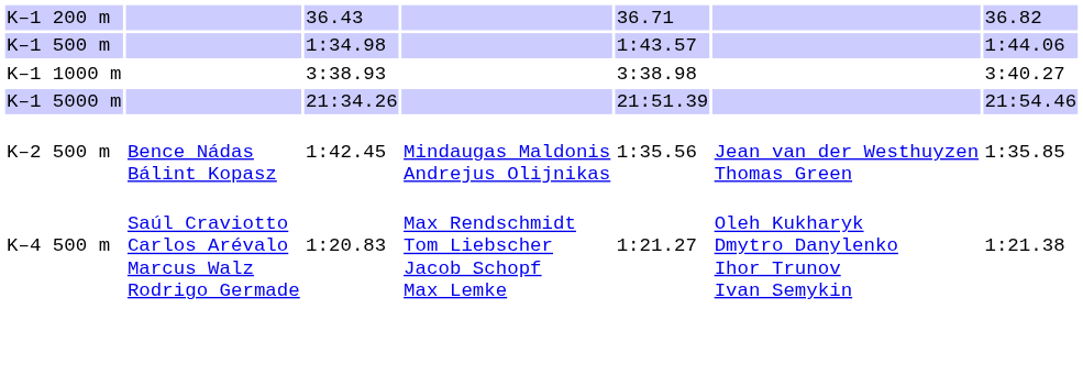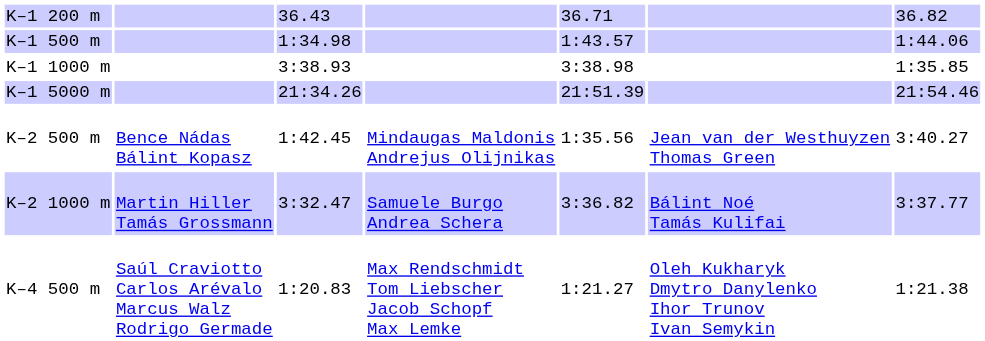K–1 1000 m | column 7: 3:40.27 -> 1:35.85
K–2 500 m | column 7: 1:35.85 -> 3:40.27
+ row: K–2 1000 m | Martin Hiller Tamás Grossmann | 3:32.47 | Samuele Burgo Andrea Schera | 3:36.82 | Bálint Noé Tamás Kulifai | 3:37.77
